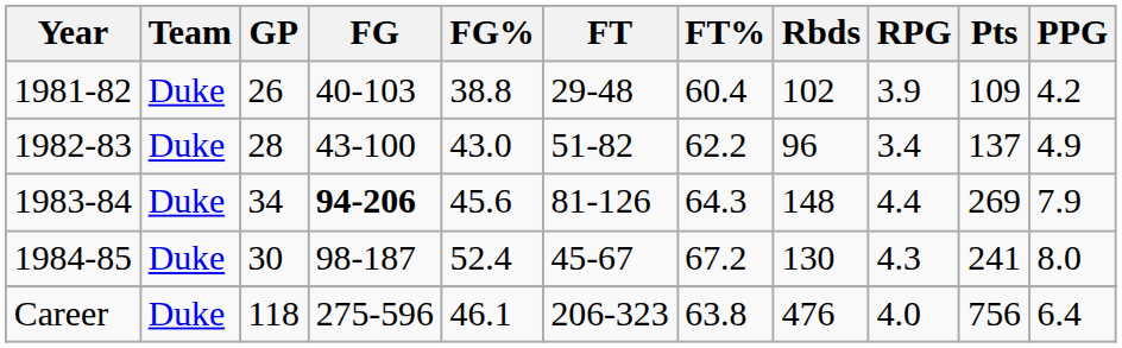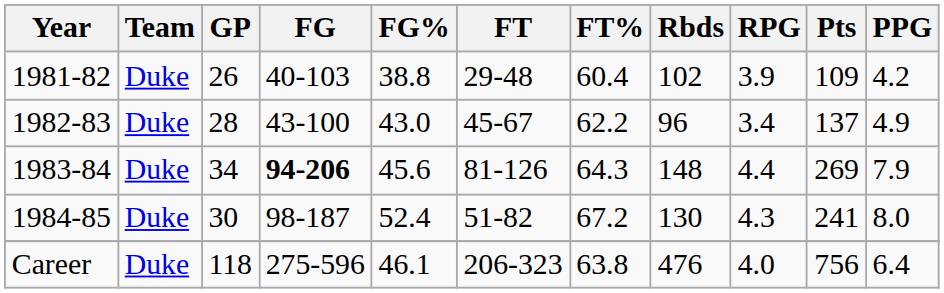1982-83 | FT: 51-82 -> 45-67
1984-85 | FT: 45-67 -> 51-82
